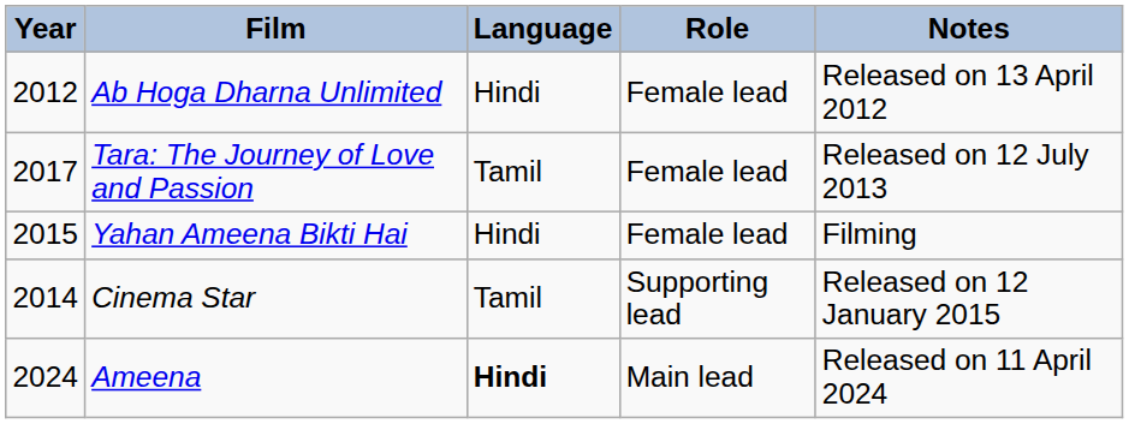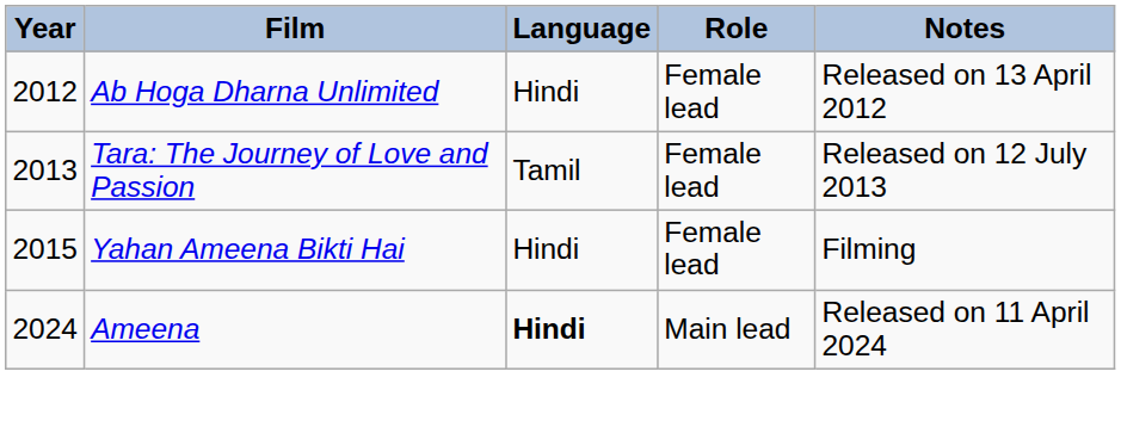Tara: The Journey of Love and Passion | Year: 2017 -> 2013
- row: 2014 | Cinema Star | Tamil | Supporting lead | Released on 12 January 2015
